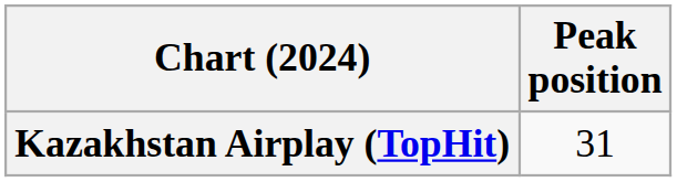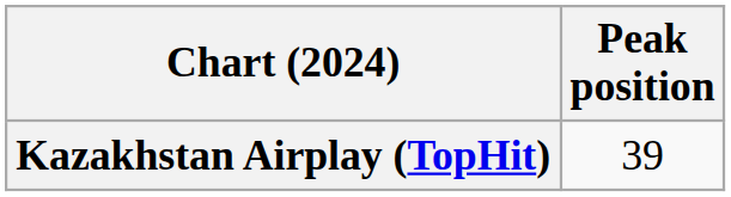Kazakhstan Airplay (TopHit) | Peak position: 31 -> 39
